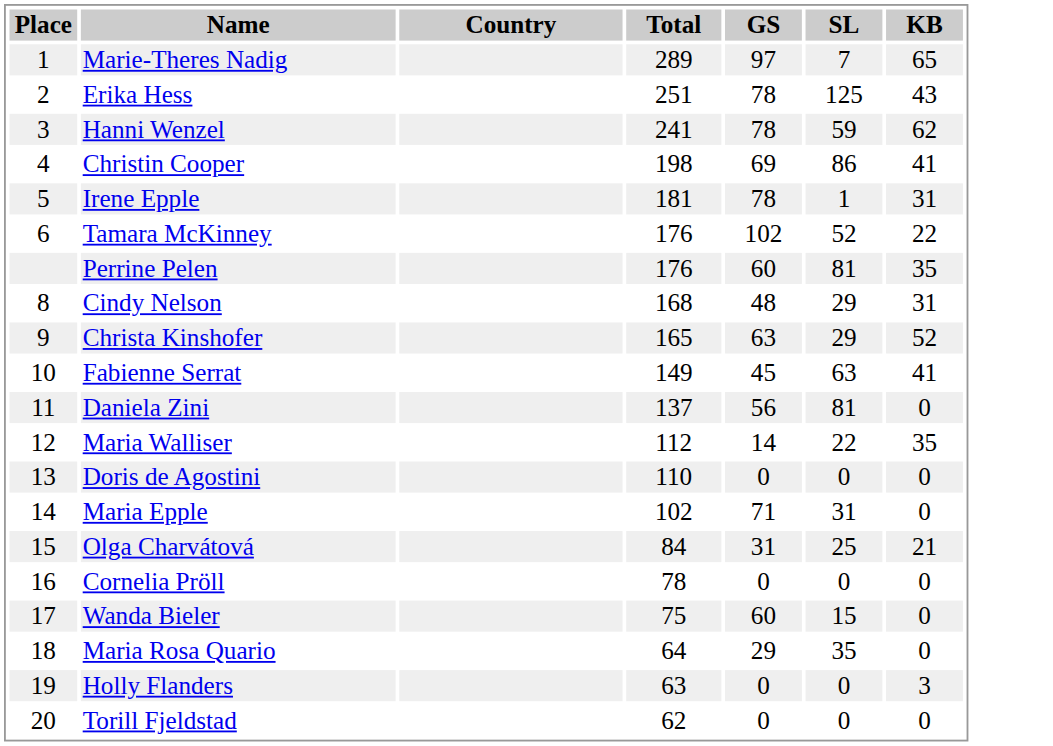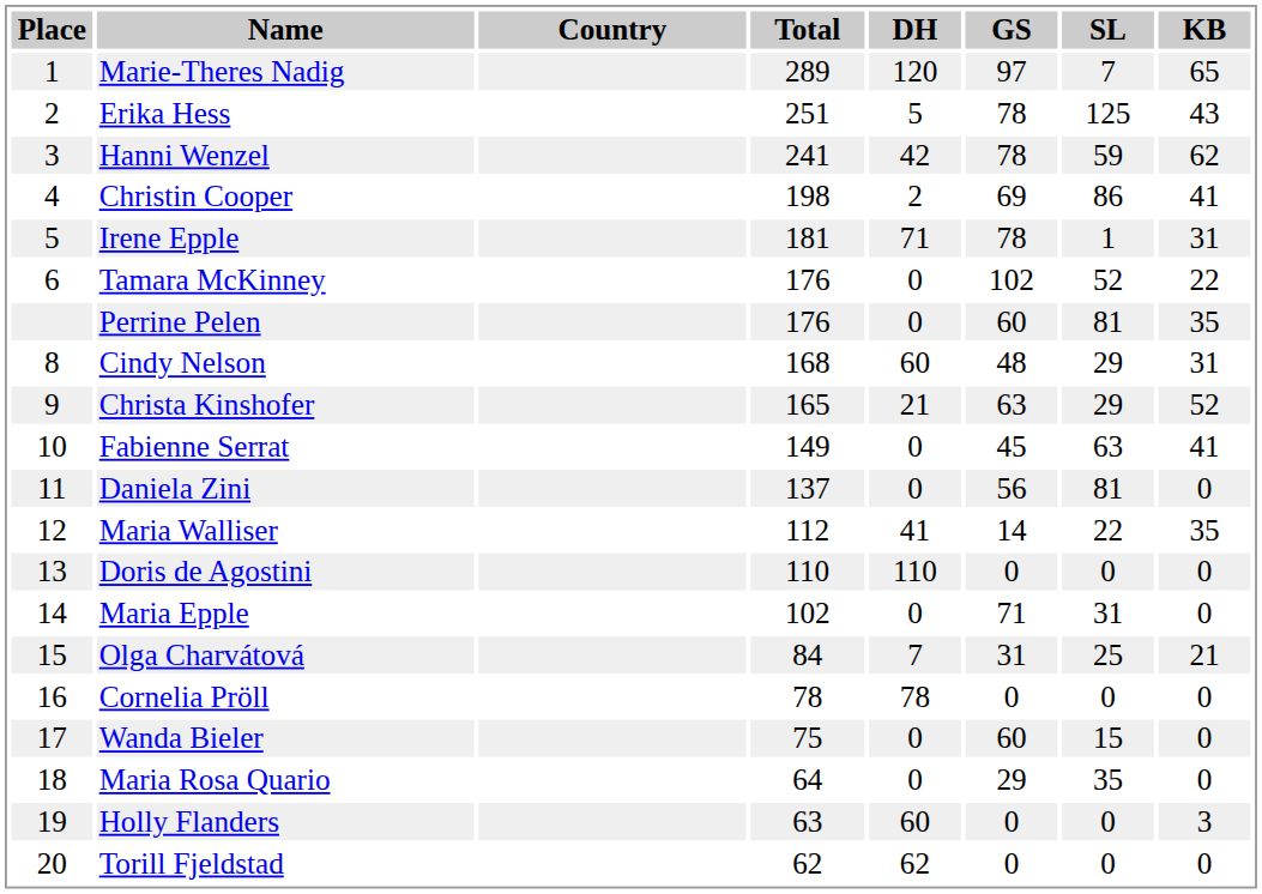+ column: DH | 120 | 5 | 42 | 2 | 71 | 0 | 0 | 60 | 21 | 0 | 0 | 41 | 110 | 0 | 7 | 78 | 0 | 0 | 60 | 62
